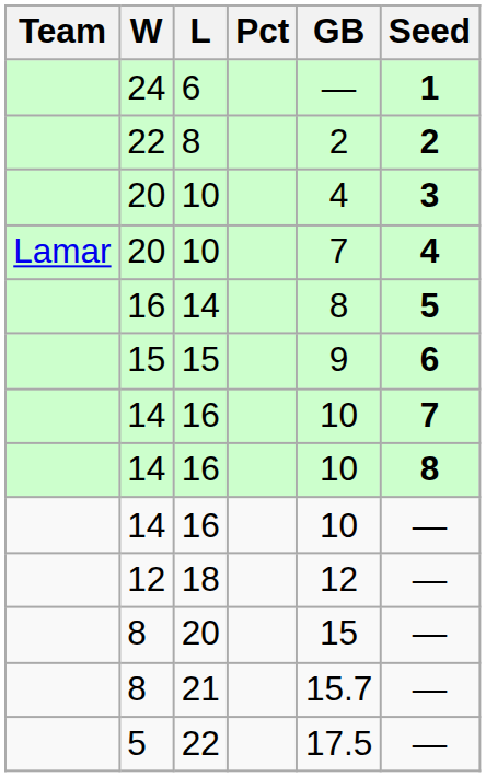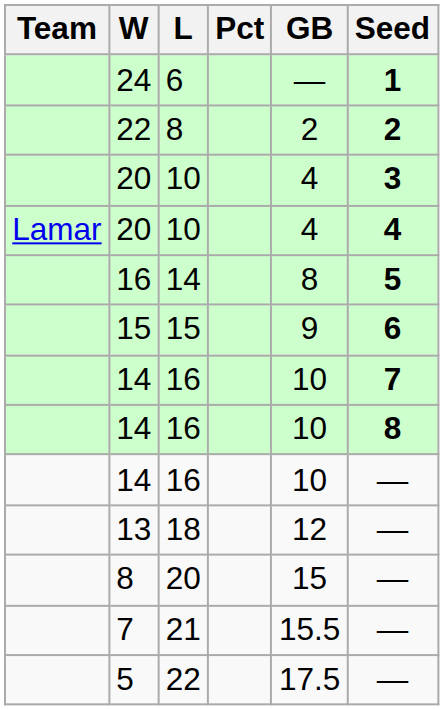Lamar / 10 | GB: 7 -> 4
18 | W: 12 -> 13
21 | W: 8 -> 7
21 | GB: 15.7 -> 15.5
